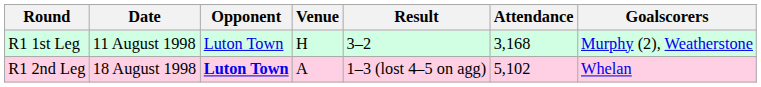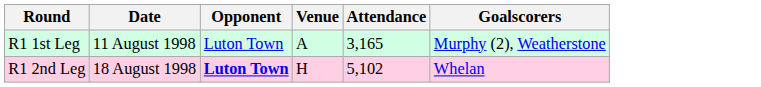- column: Result | 3–2 | 1–3 (lost 4–5 on agg)
R1 1st Leg | Venue: H -> A
R1 1st Leg | Attendance: 3,168 -> 3,165
R1 2nd Leg | Venue: A -> H
